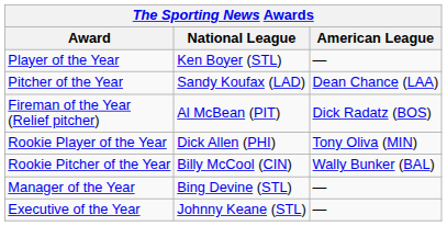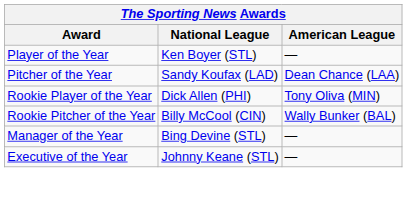- row: Fireman of the Year (Relief pitcher) | Al McBean (PIT) | Dick Radatz (BOS)
